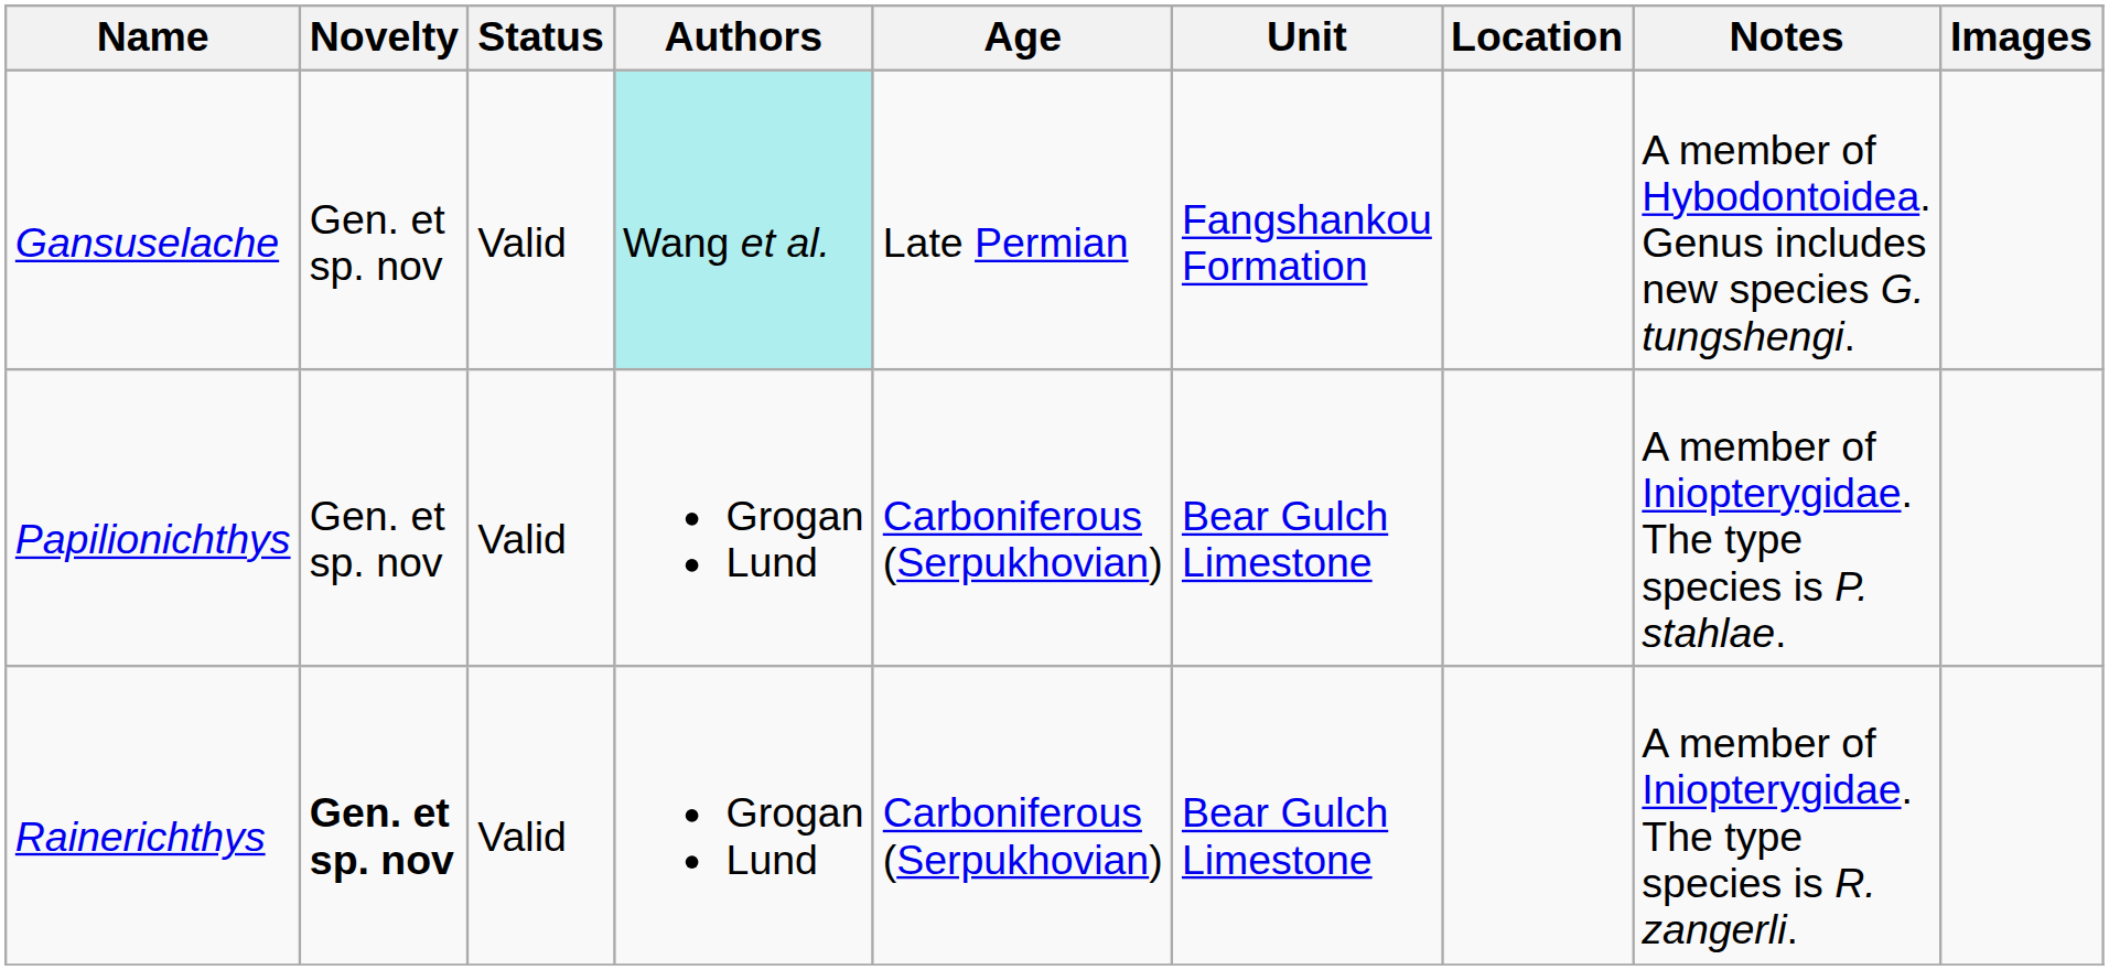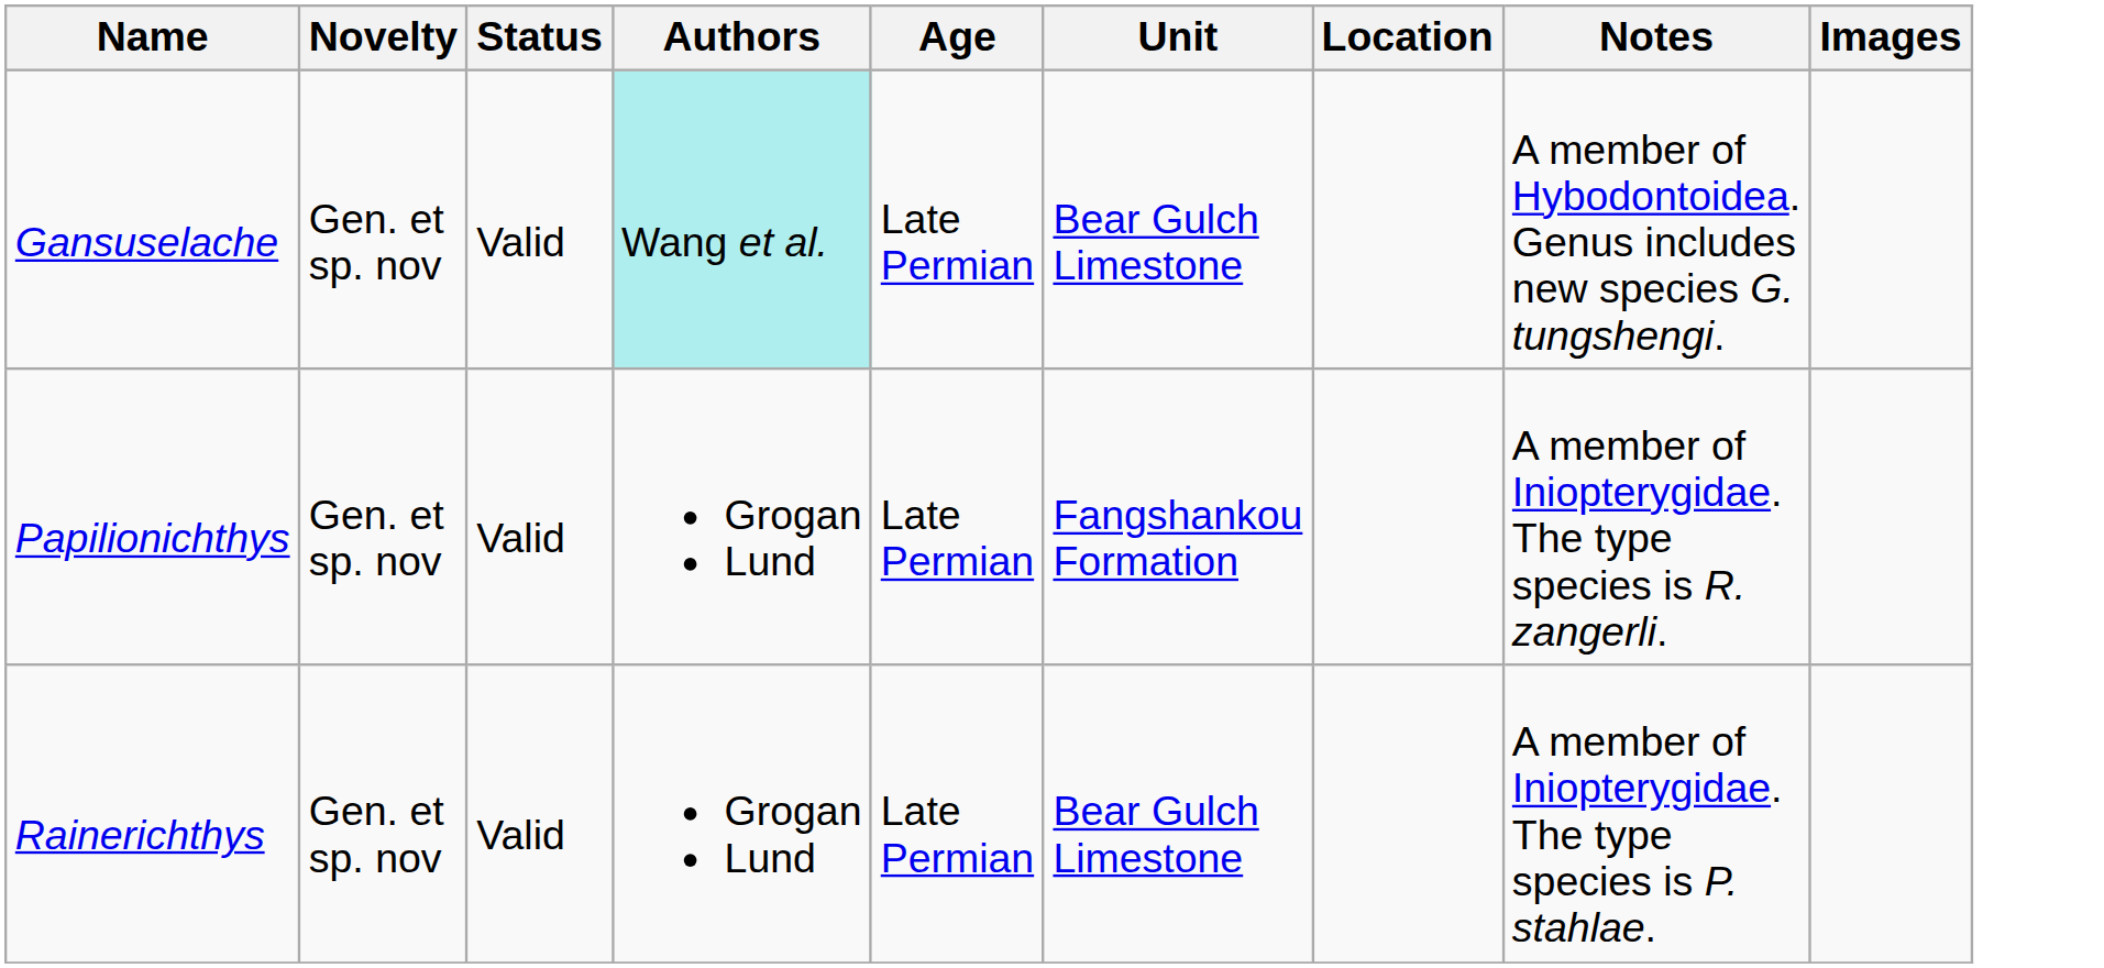Gansuselache | Unit: Fangshankou Formation -> Bear Gulch Limestone
Papilionichthys | Age: Carboniferous (Serpukhovian) -> Late Permian
Papilionichthys | Unit: Bear Gulch Limestone -> Fangshankou Formation
Papilionichthys | Notes: A member of Iniopterygidae. The type species is P. stahlae. -> A member of Iniopterygidae. The type species is R. zangerli.
Rainerichthys | Novelty: bold -> normal
Rainerichthys | Age: Carboniferous (Serpukhovian) -> Late Permian
Rainerichthys | Notes: A member of Iniopterygidae. The type species is R. zangerli. -> A member of Iniopterygidae. The type species is P. stahlae.
